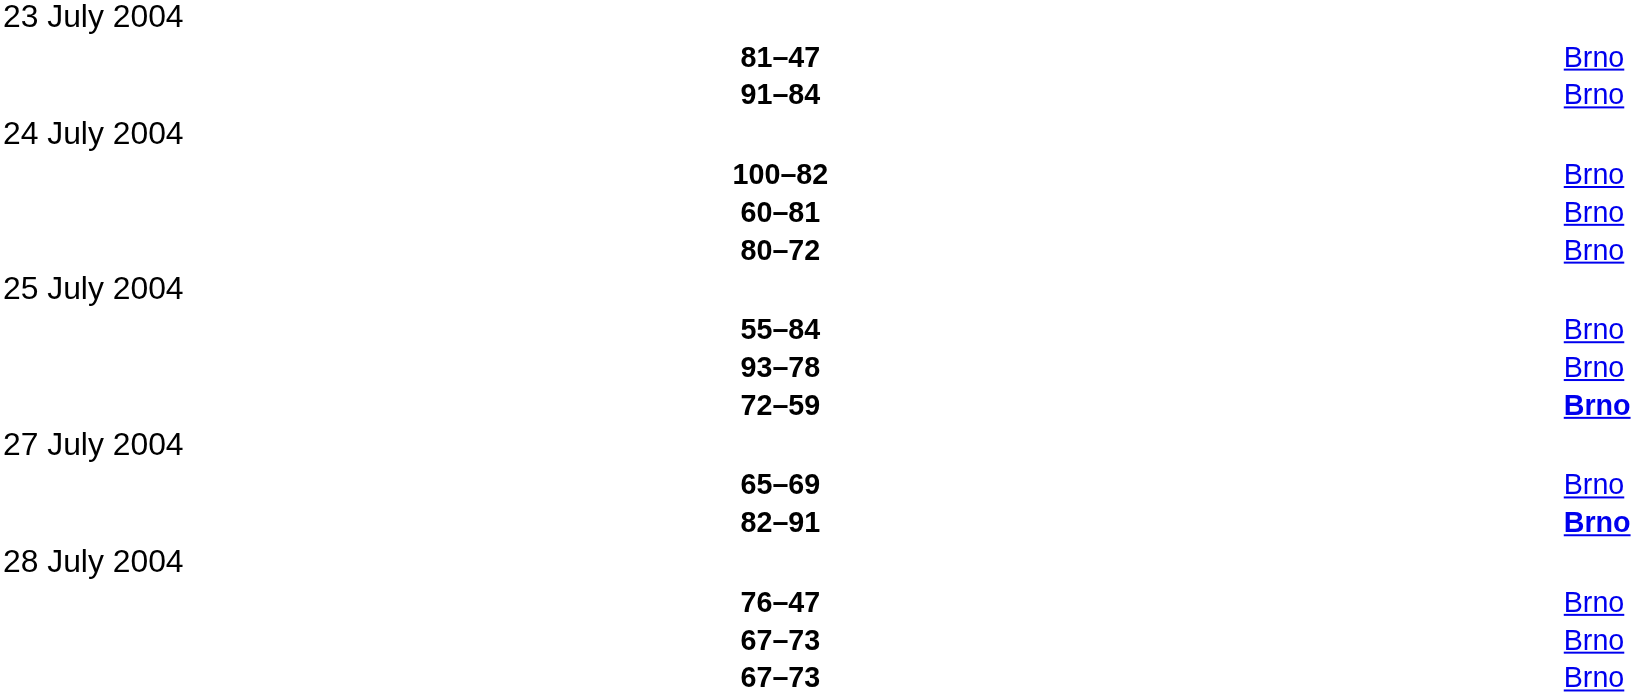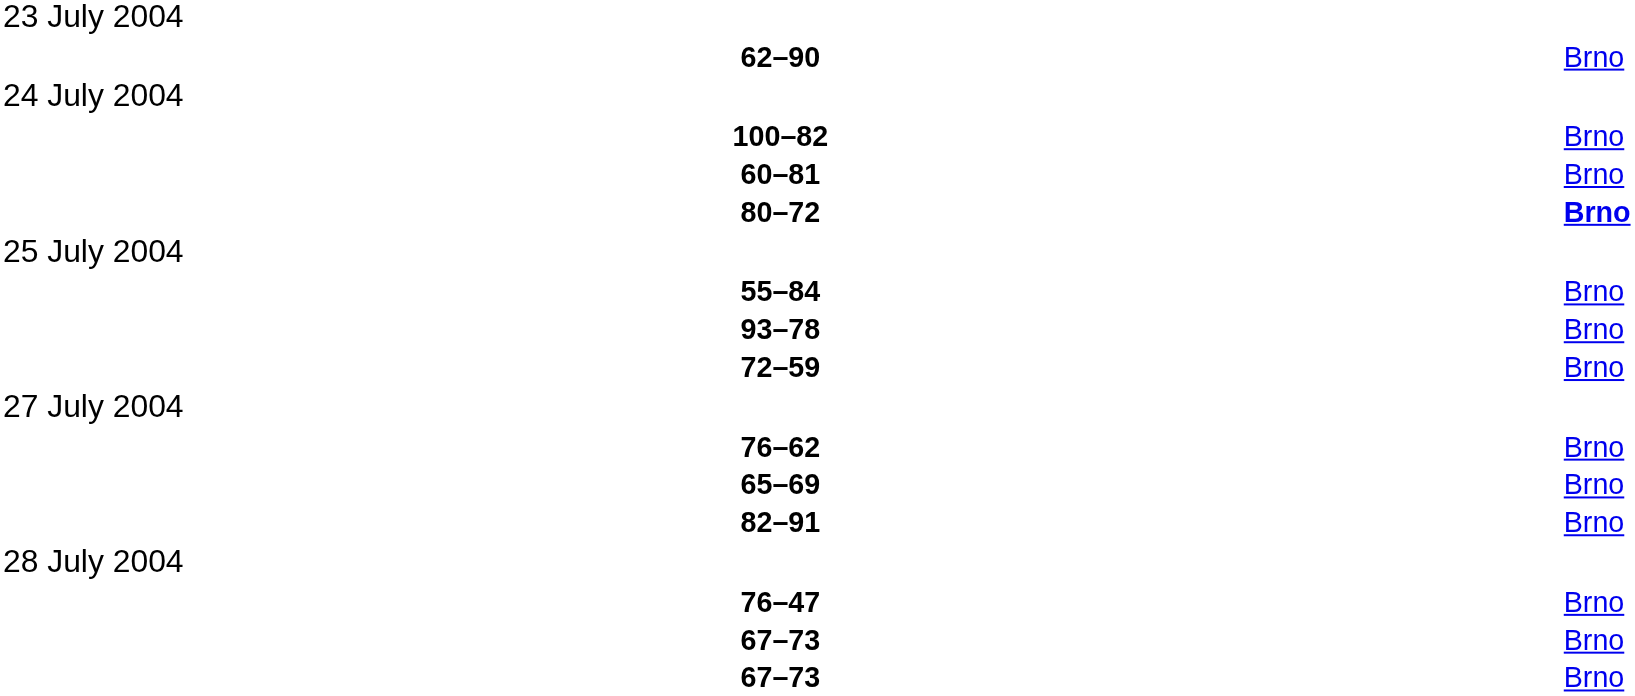- row: 81–47 | Brno
+ row: 62–90 | Brno
- row: 91–84 | Brno
80–72 | column 6: normal -> bold
72–59 | column 6: bold -> normal
+ row: 76–62 | Brno
82–91 | column 6: bold -> normal
